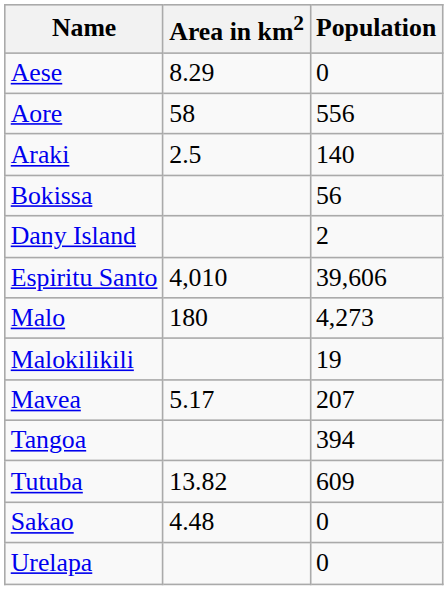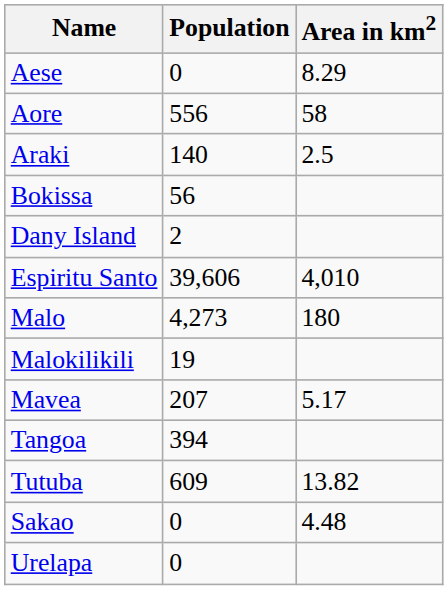columns swapped: Population <-> Area in km2
